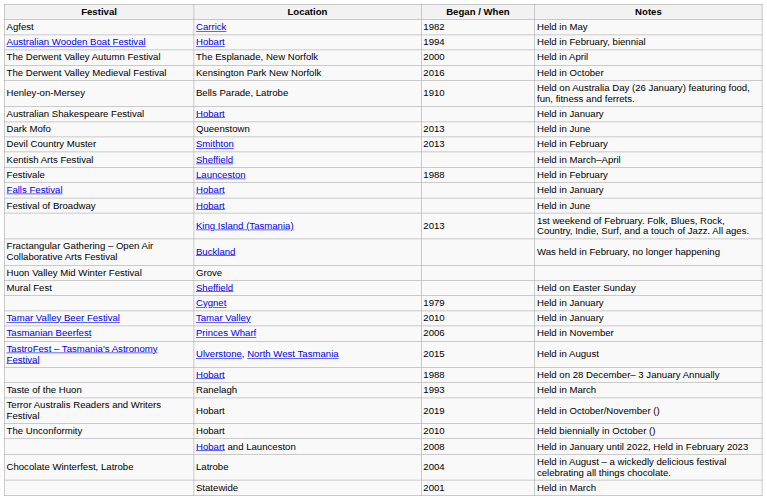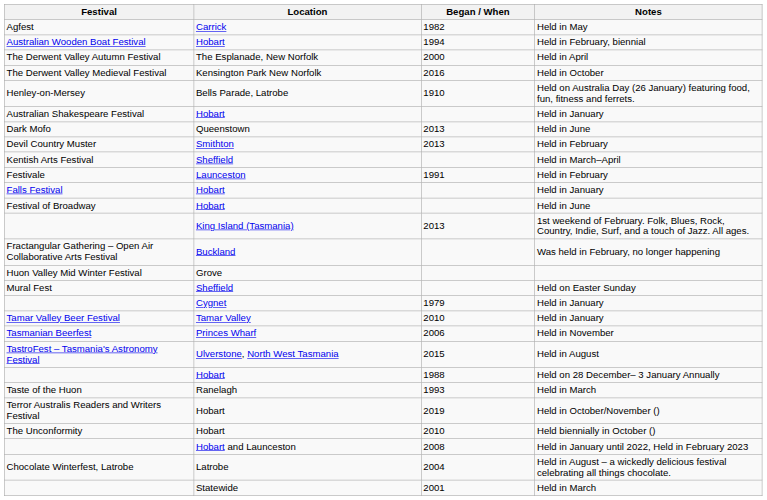Festivale | Began / When: 1988 -> 1991
